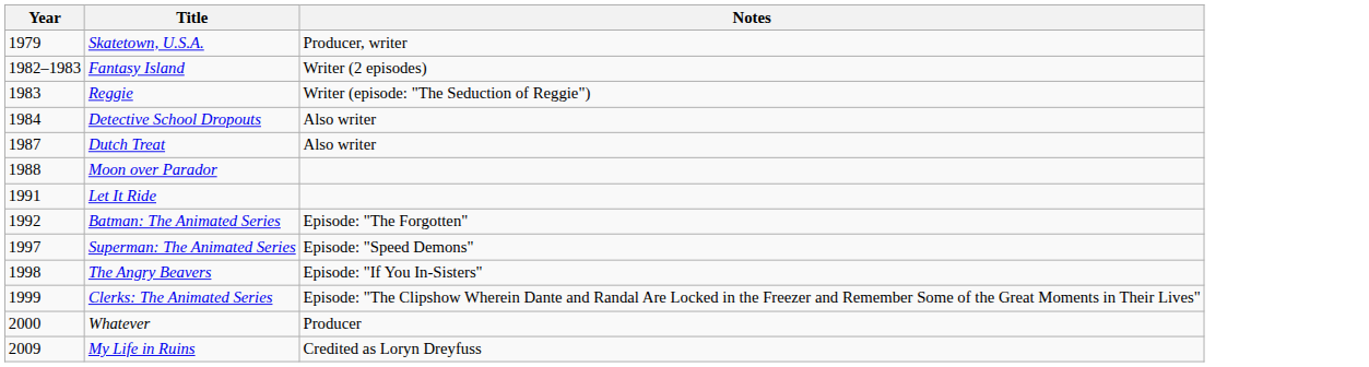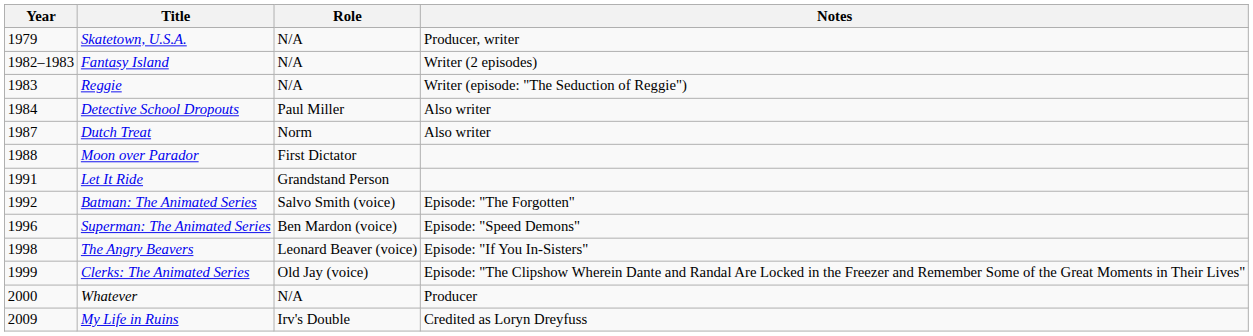+ column: Role | N/A | N/A | N/A | Paul Miller | Norm | First Dictator | Grandstand Person | Salvo Smith (voice) | Ben Mardon (voice) | Leonard Beaver (voice) | Old Jay (voice) | N/A | Irv's Double
Superman: The Animated Series | Year: 1997 -> 1996
